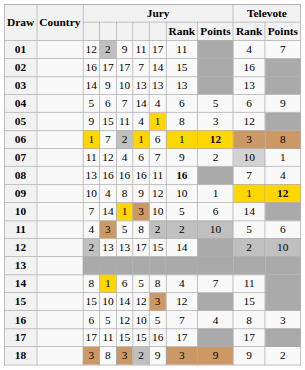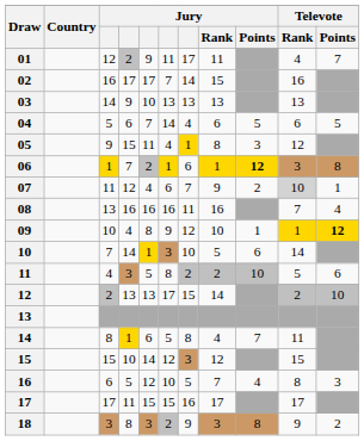04 | Televote / Points: 9 -> 5
08 | Jury / Rank: bold -> normal
18 | Jury / Points: 9 -> 8
